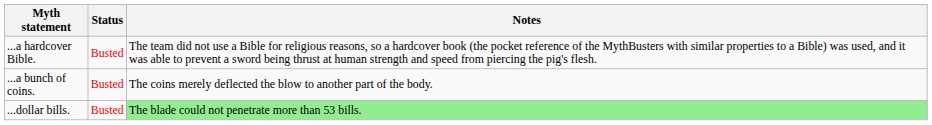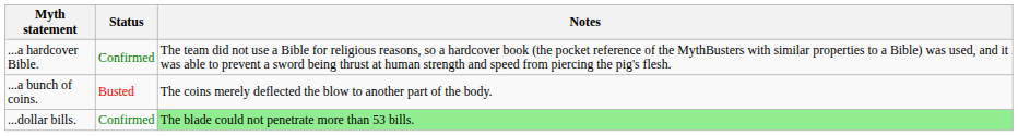...a hardcover Bible. | Status: Busted -> Confirmed
...dollar bills. | Status: Busted -> Confirmed
